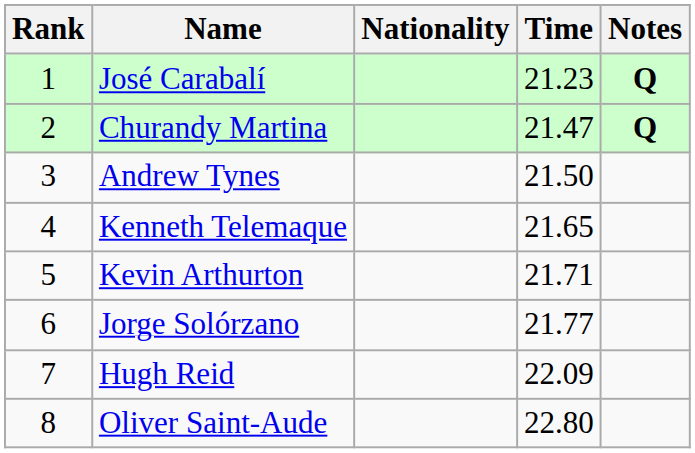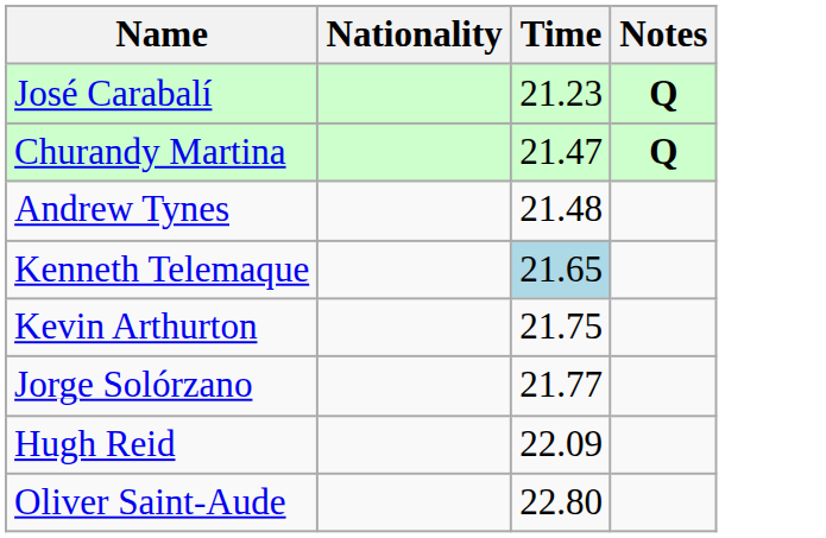- column: Rank | 1 | 2 | 3 | 4 | 5 | 6 | 7 | 8
Andrew Tynes | Time: 21.50 -> 21.48
Kenneth Telemaque | Time: no background -> lightblue background
Kevin Arthurton | Time: 21.71 -> 21.75
